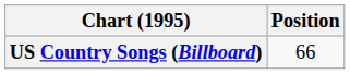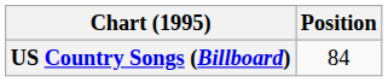US Country Songs (Billboard) | Position: 66 -> 84
